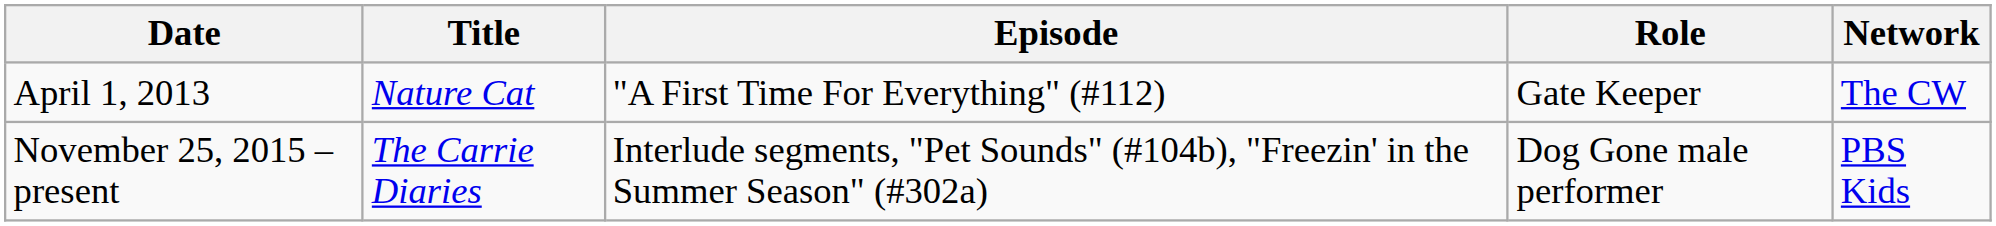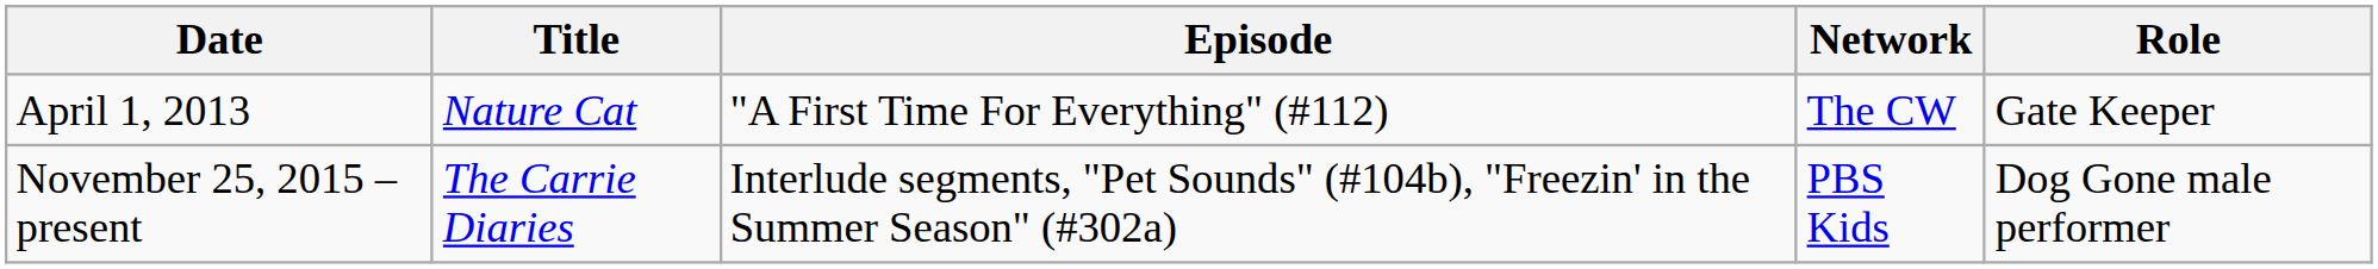columns swapped: Network <-> Role
